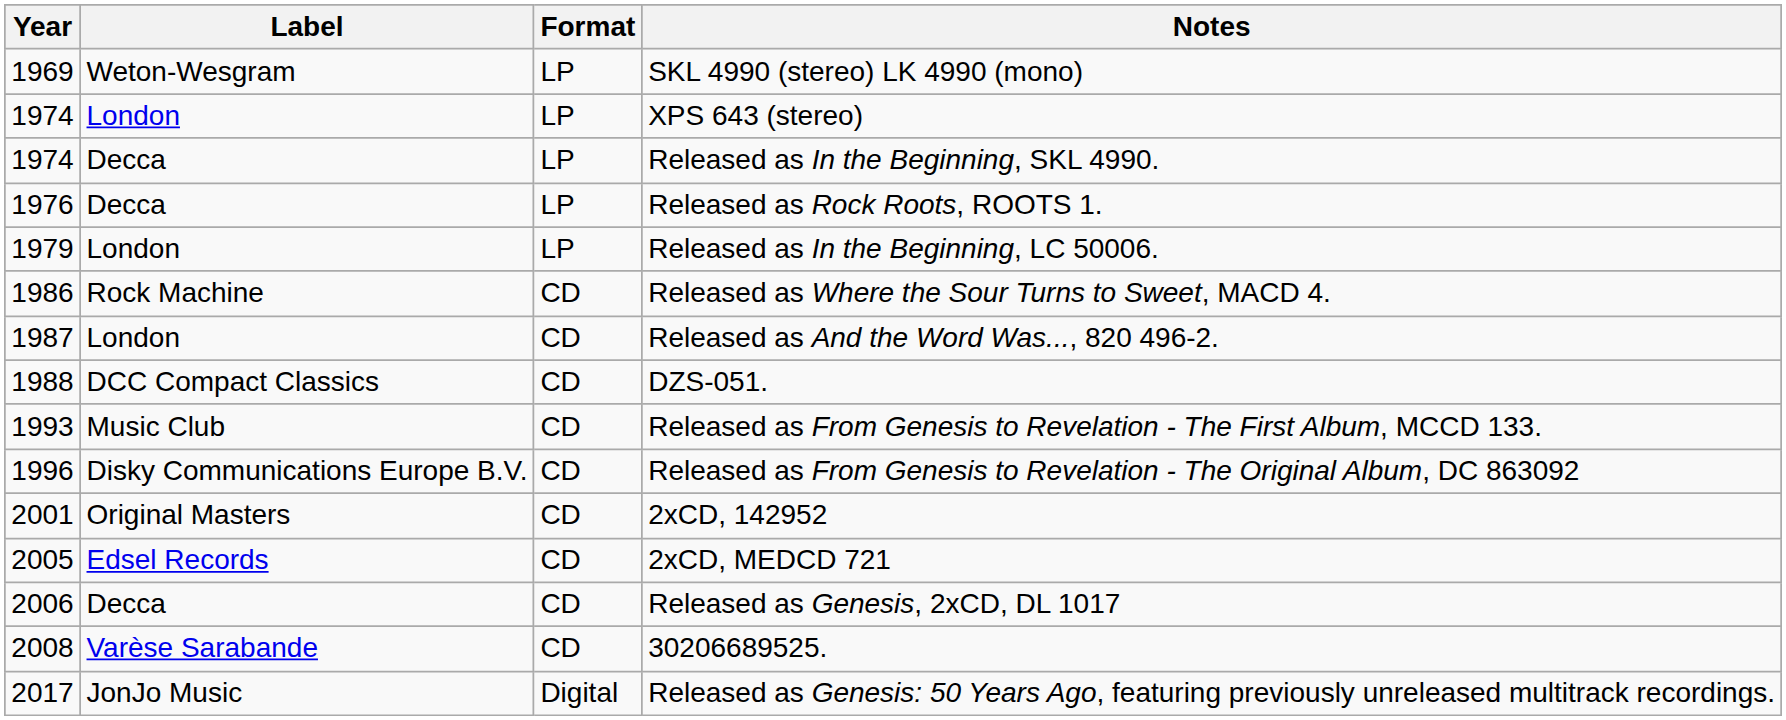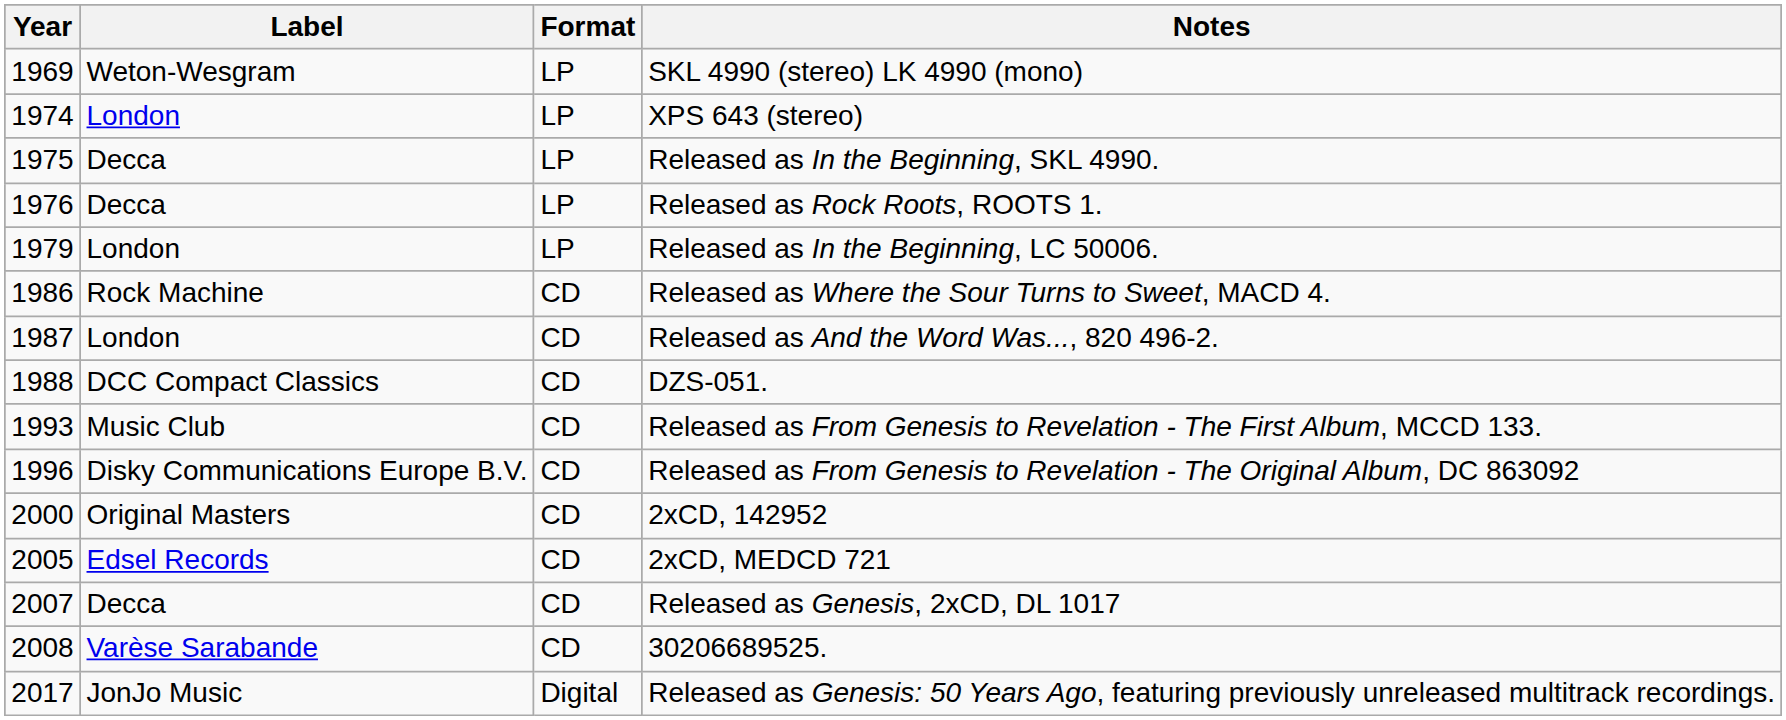Released as In the Beginning, SKL 4990. | Year: 1974 -> 1975
2xCD, 142952 | Year: 2001 -> 2000
Released as Genesis, 2xCD, DL 1017 | Year: 2006 -> 2007
